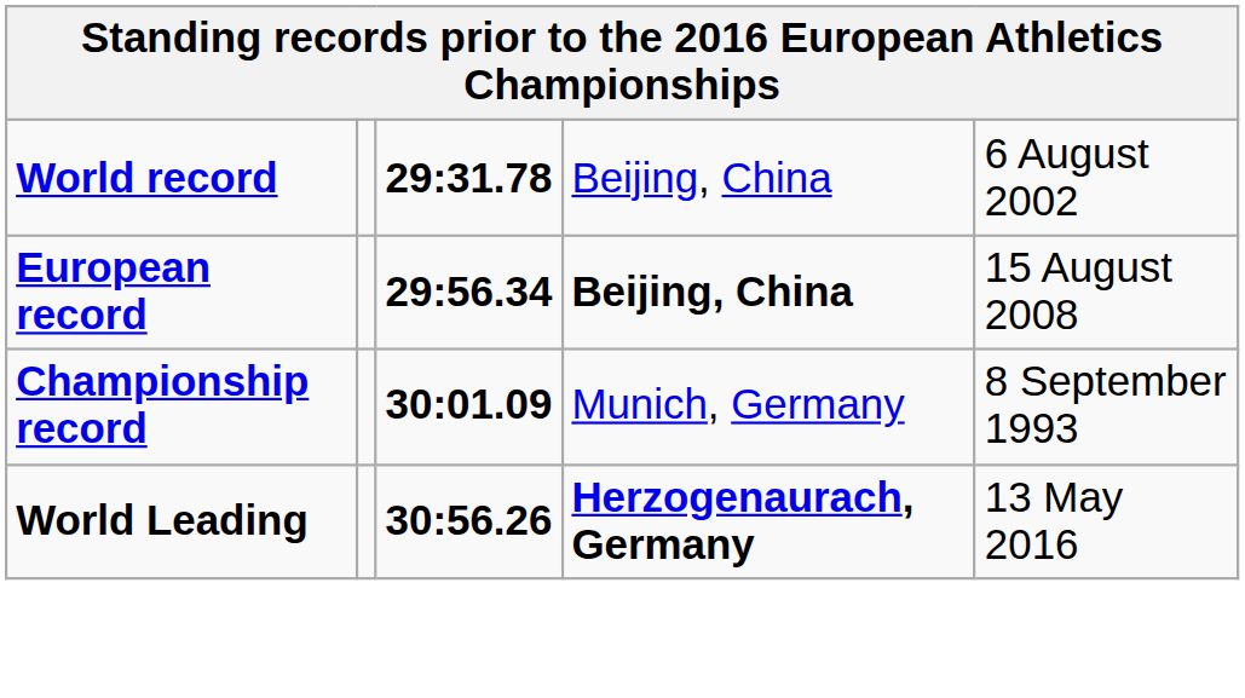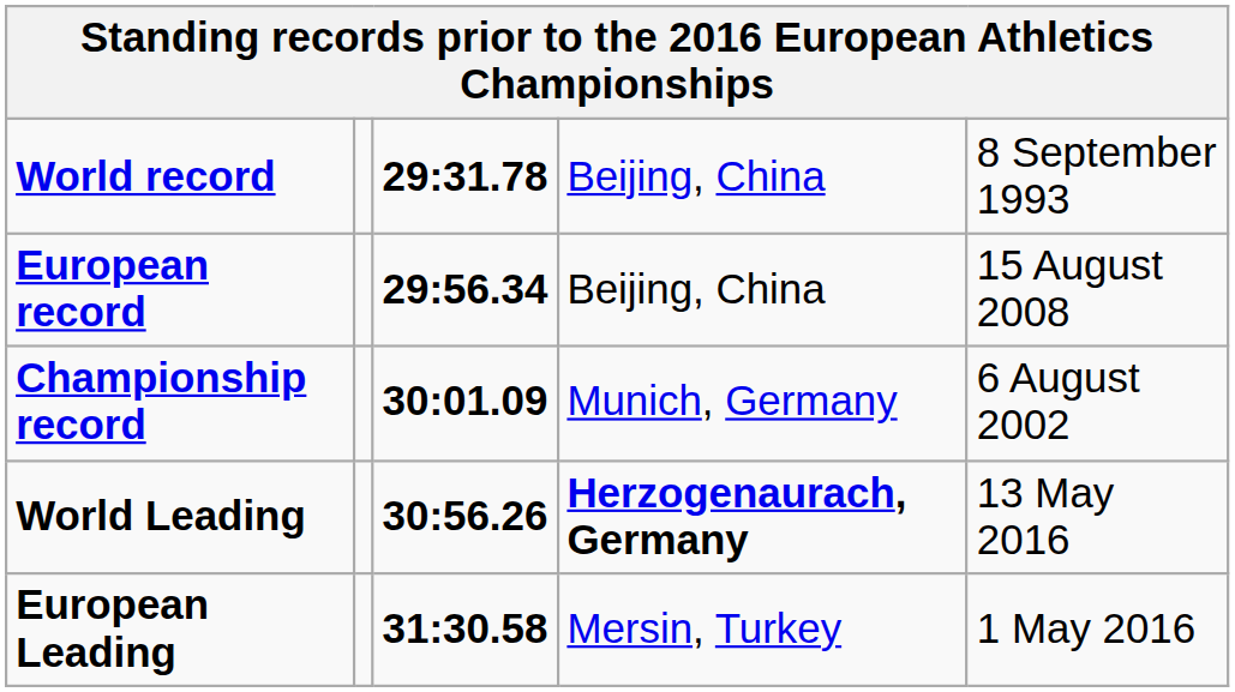World record | column 5: 6 August 2002 -> 8 September 1993
European record | column 4: bold -> normal
Championship record | column 5: 8 September 1993 -> 6 August 2002
+ row: European Leading | 31:30.58 | Mersin, Turkey | 1 May 2016
